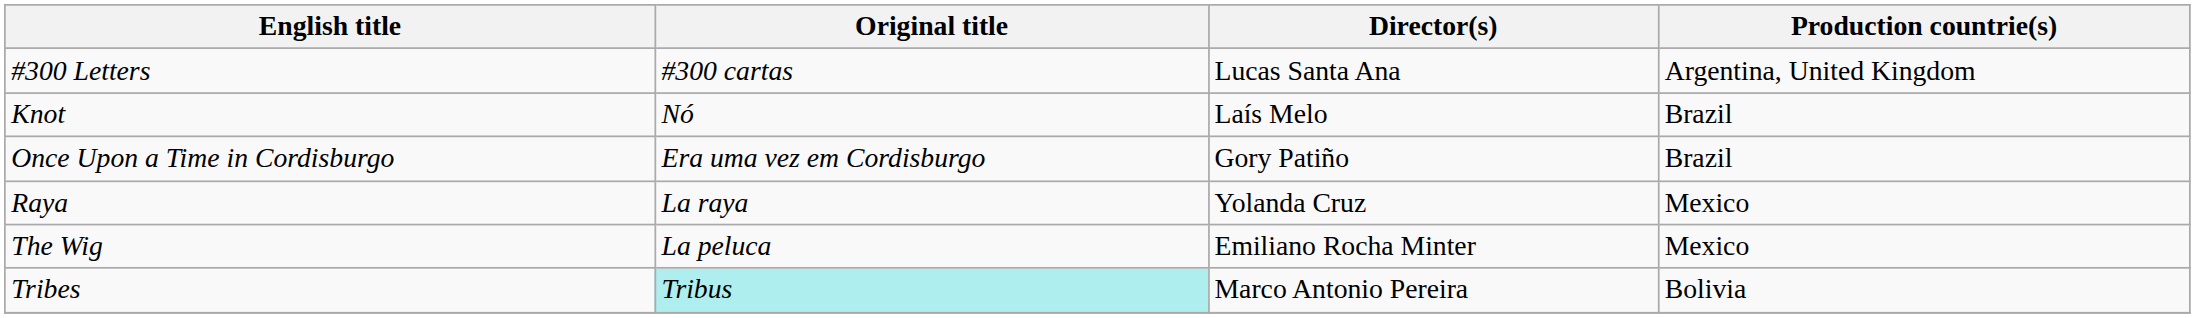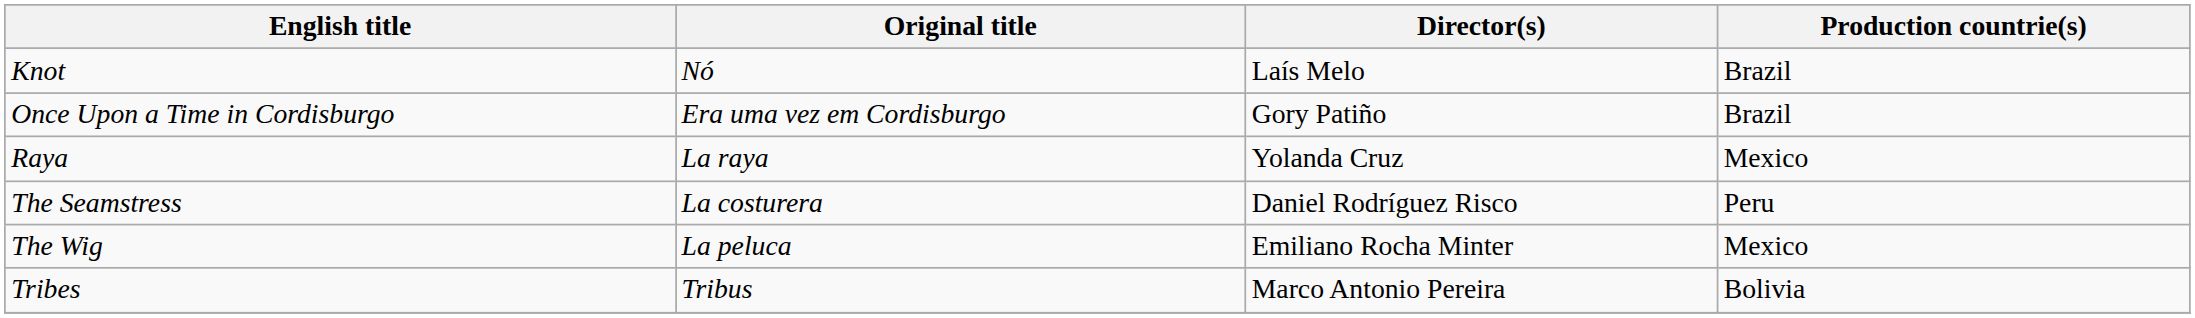- row: #300 Letters | #300 cartas | Lucas Santa Ana | Argentina, United Kingdom
+ row: The Seamstress | La costurera | Daniel Rodríguez Risco | Peru
Tribes | Original title: paleturquoise background -> no background
